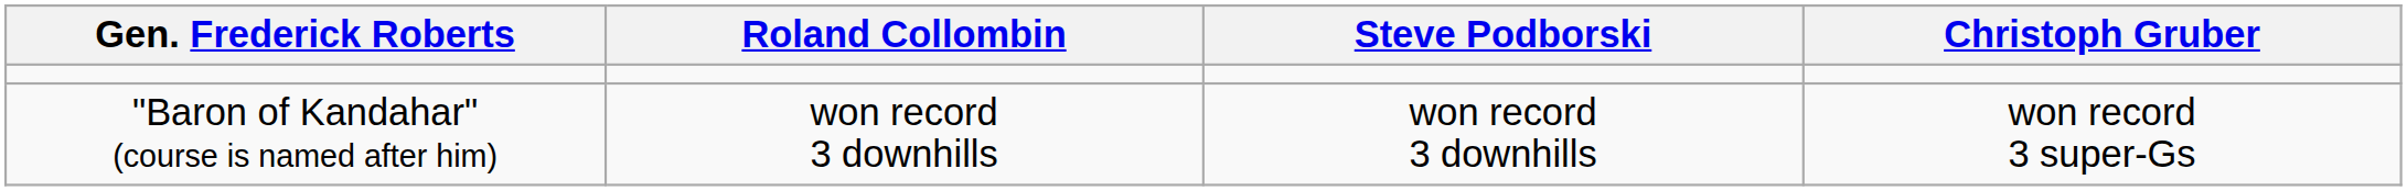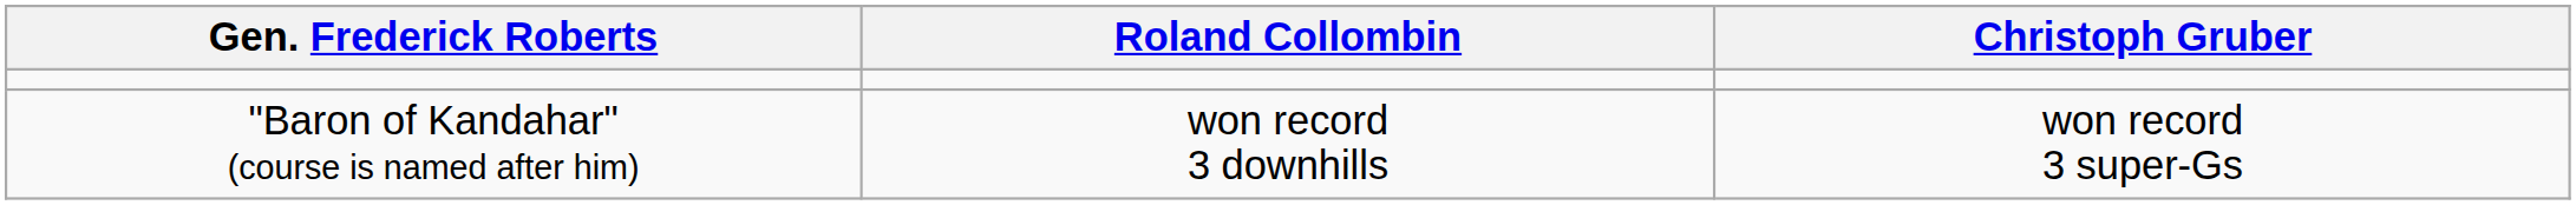- column: Steve Podborski | won record 3 downhills
